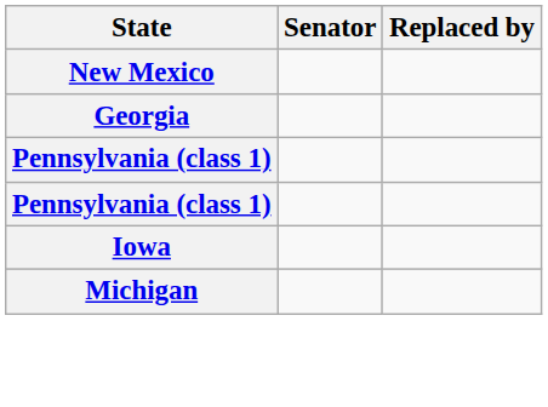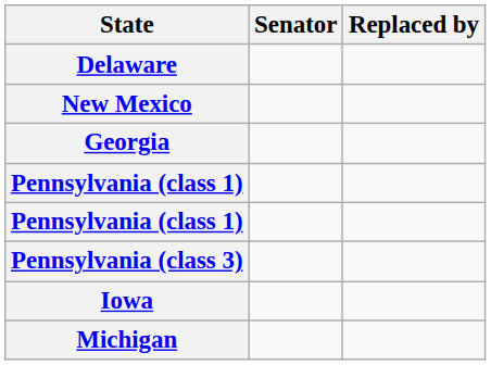+ row: Delaware
+ row: Pennsylvania (class 3)
